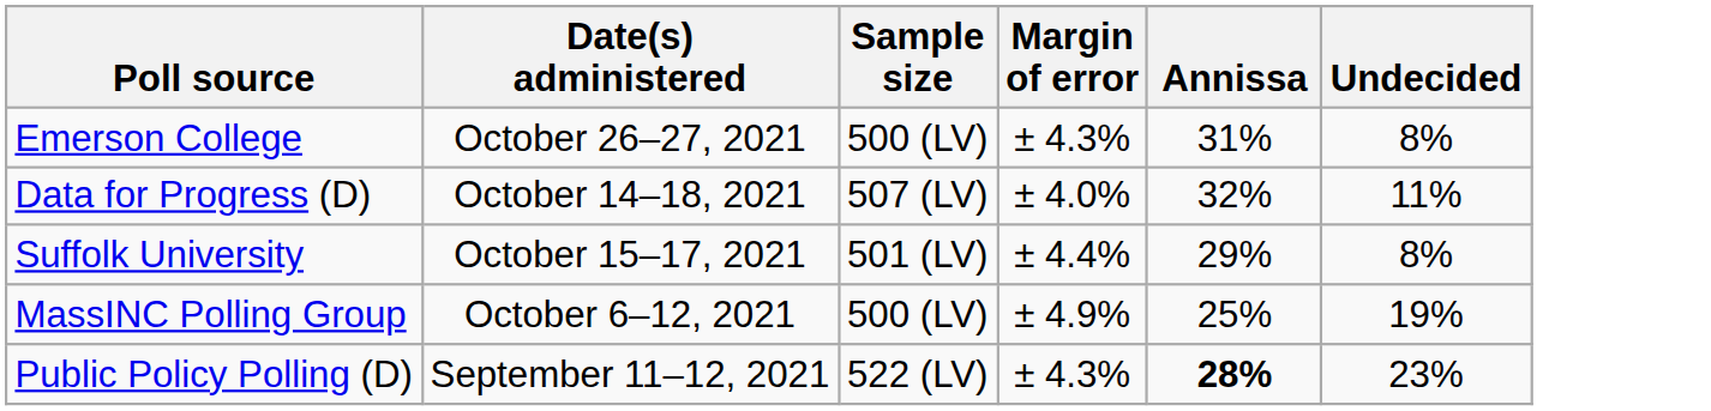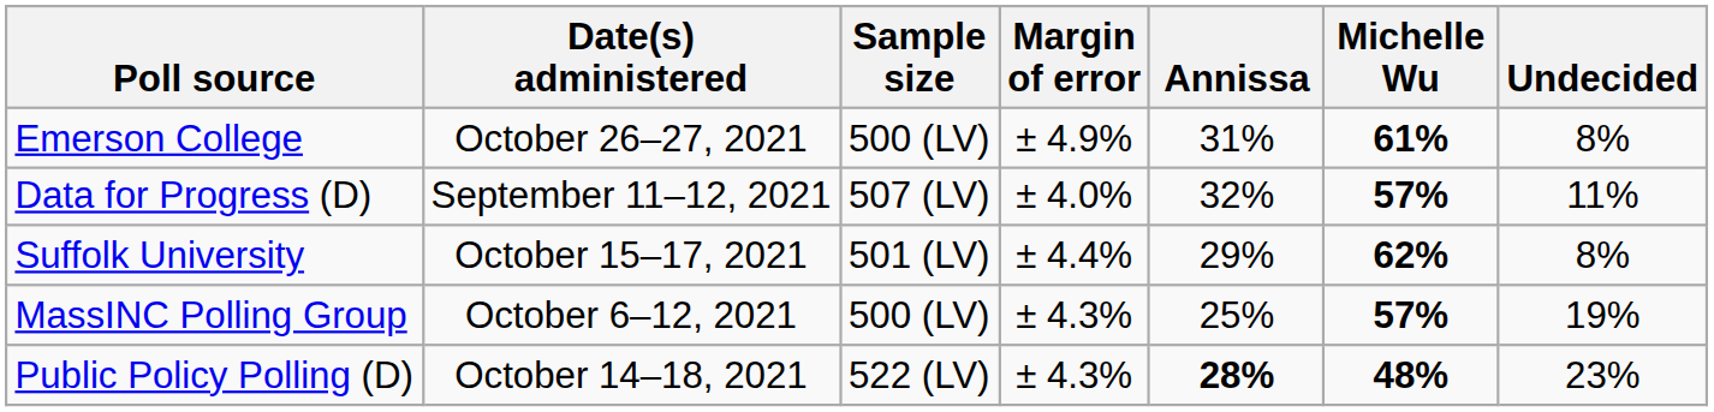+ column: Michelle Wu | 61% | 57% | 62% | 57% | 48%
Emerson College | Margin of error: ± 4.3% -> ± 4.9%
Data for Progress (D) | Date(s) administered: October 14–18, 2021 -> September 11–12, 2021
MassINC Polling Group | Margin of error: ± 4.9% -> ± 4.3%
Public Policy Polling (D) | Date(s) administered: September 11–12, 2021 -> October 14–18, 2021
